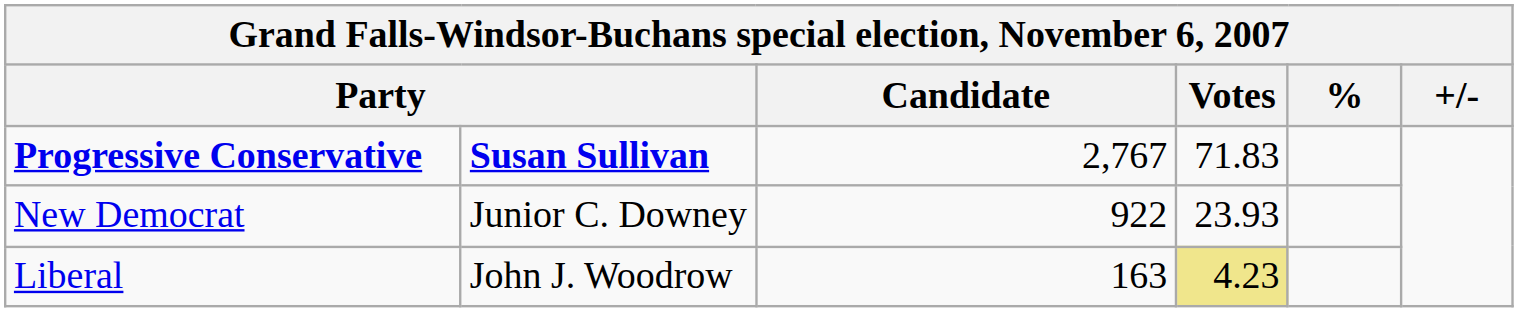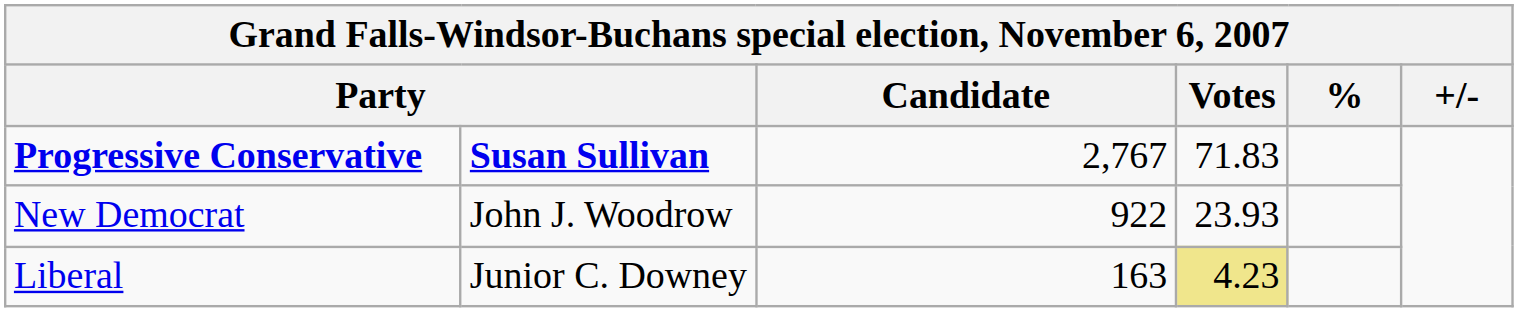New Democrat | column 2: Junior C. Downey -> John J. Woodrow
Liberal | column 2: John J. Woodrow -> Junior C. Downey
